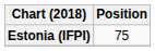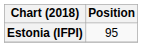Estonia (IFPI) | Position: 75 -> 95
